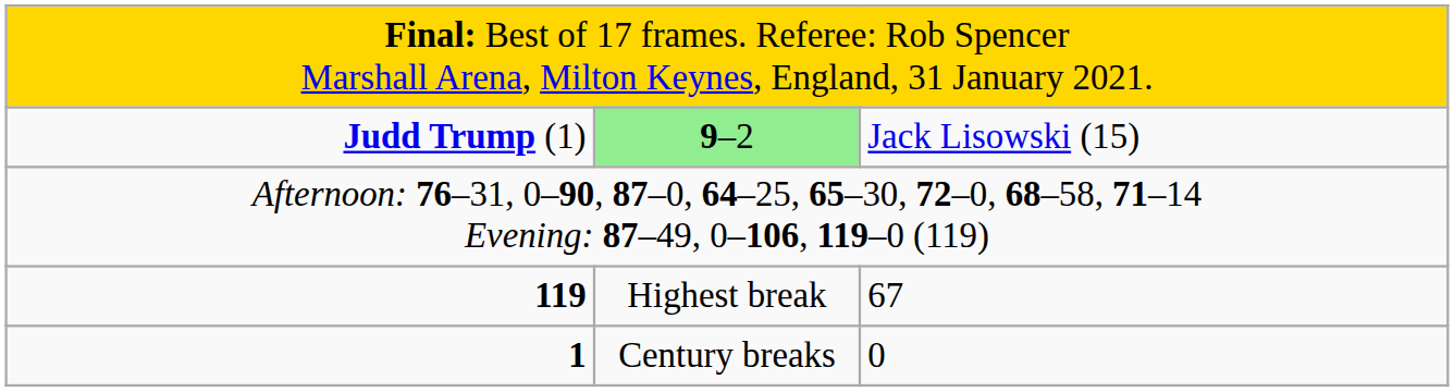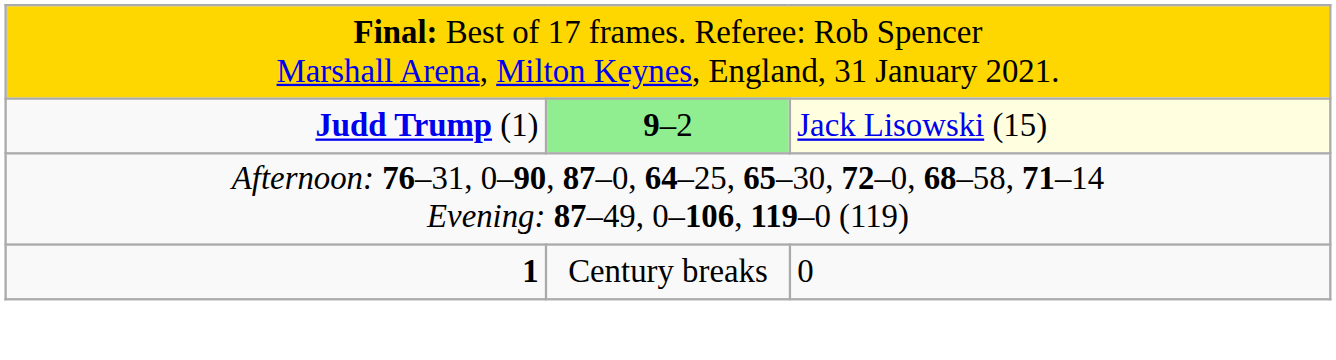Judd Trump (1) | column 3: no background -> lightyellow background
- row: 119 | Highest break | 67
